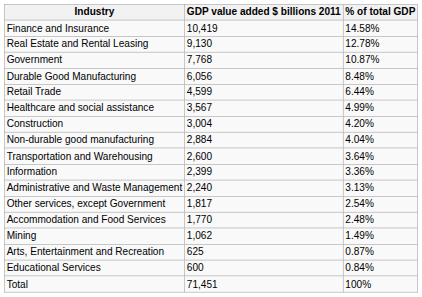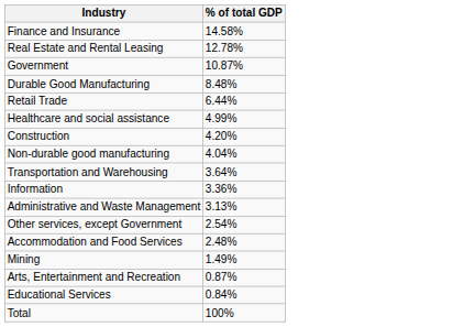- column: GDP value added $ billions 2011 | 10,419 | 9,130 | 7,768 | 6,056 | 4,599 | 3,567 | 3,004 | 2,884 | 2,600 | 2,399 | 2,240 | 1,817 | 1,770 | 1,062 | 625 | 600 | 71,451
